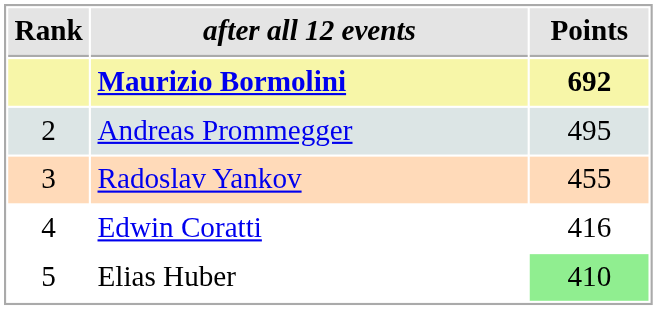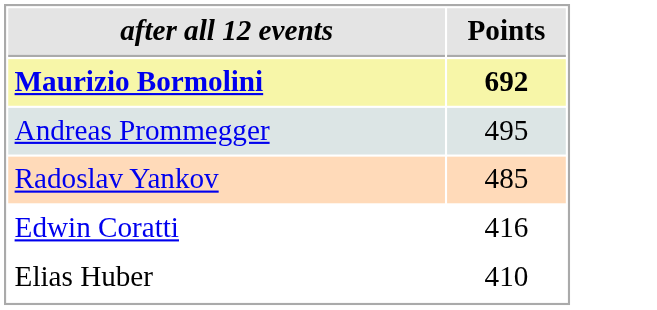- column: Rank | 2 | 3 | 4 | 5
Radoslav Yankov | Points: 455 -> 485
Elias Huber | Points: lightgreen background -> no background
